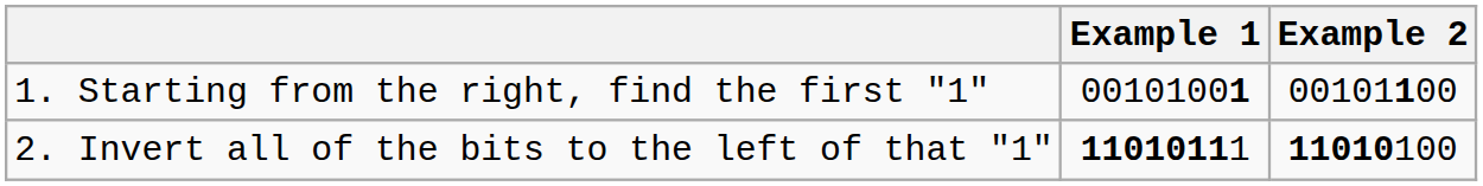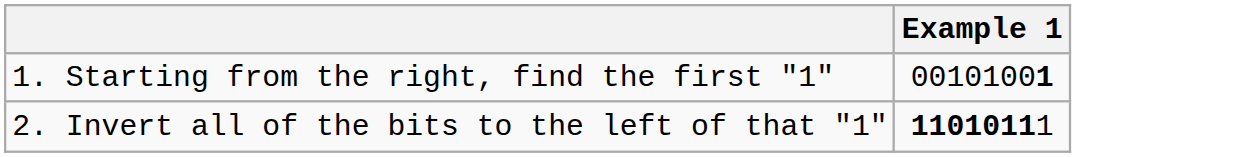- column: Example 2 | 00101100 | 11010100
